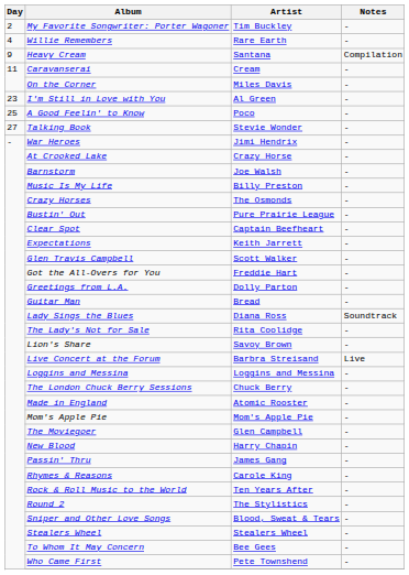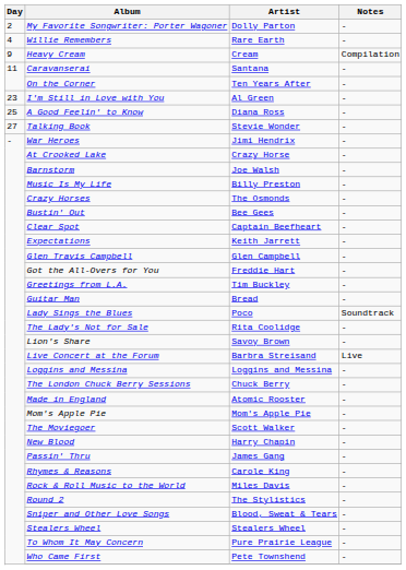My Favorite Songwriter: Porter Wagoner | Artist: Tim Buckley -> Dolly Parton
Heavy Cream | Artist: Santana -> Cream
Caravanserai | Artist: Cream -> Santana
On the Corner | Artist: Miles Davis -> Ten Years After
A Good Feelin' to Know | Artist: Poco -> Diana Ross
Bustin' Out | Artist: Pure Prairie League -> Bee Gees
Glen Travis Campbell | Artist: Scott Walker -> Glen Campbell
Greetings from L.A. | Artist: Dolly Parton -> Tim Buckley
Lady Sings the Blues | Artist: Diana Ross -> Poco
The Moviegoer | Artist: Glen Campbell -> Scott Walker
Rock & Roll Music to the World | Artist: Ten Years After -> Miles Davis
To Whom It May Concern | Artist: Bee Gees -> Pure Prairie League
